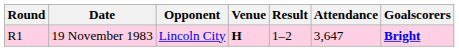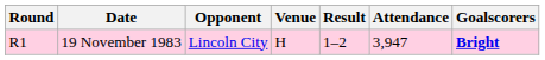19 November 1983 | Venue: bold -> normal
19 November 1983 | Attendance: 3,647 -> 3,947
